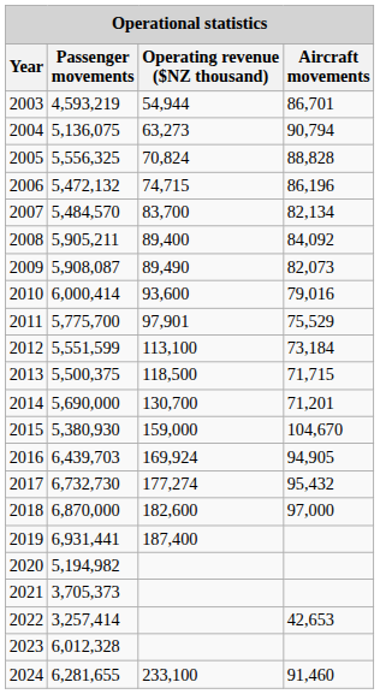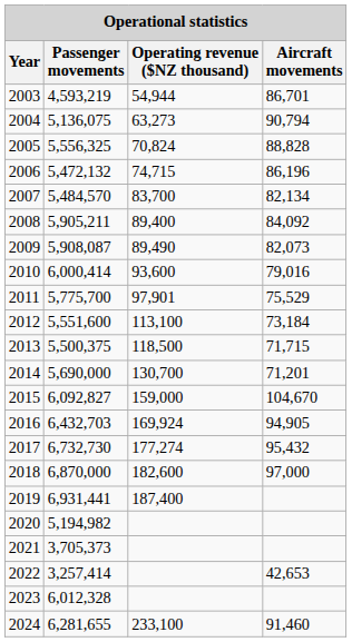2012 | Passenger movements: 5,551,599 -> 5,551,600
2015 | Passenger movements: 5,380,930 -> 6,092,827
2016 | Passenger movements: 6,439,703 -> 6,432,703
